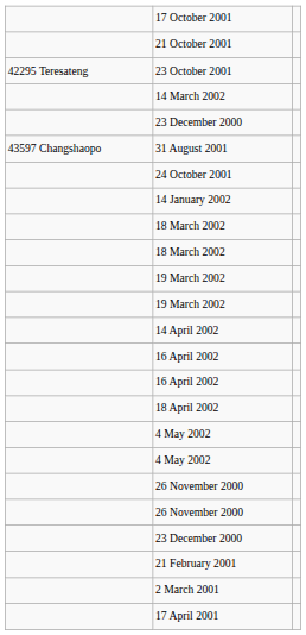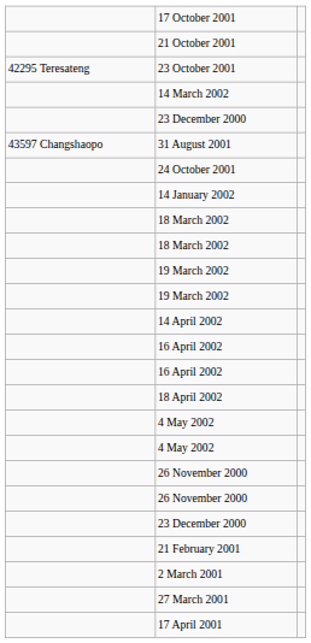+ row: 27 March 2001
